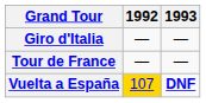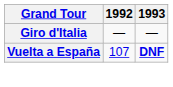- row: Tour de France | — | —
Vuelta a España | 1992: gold background -> no background
